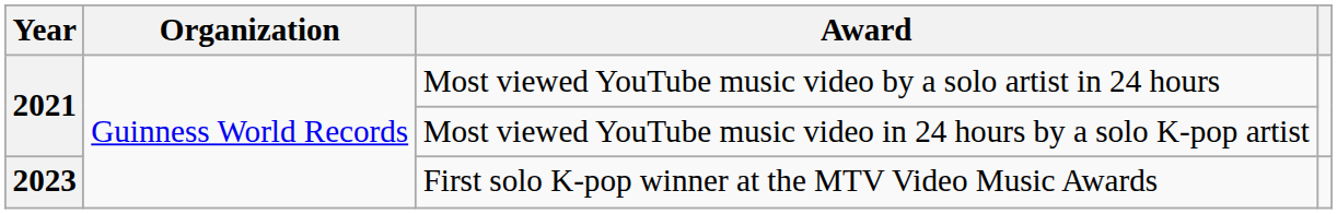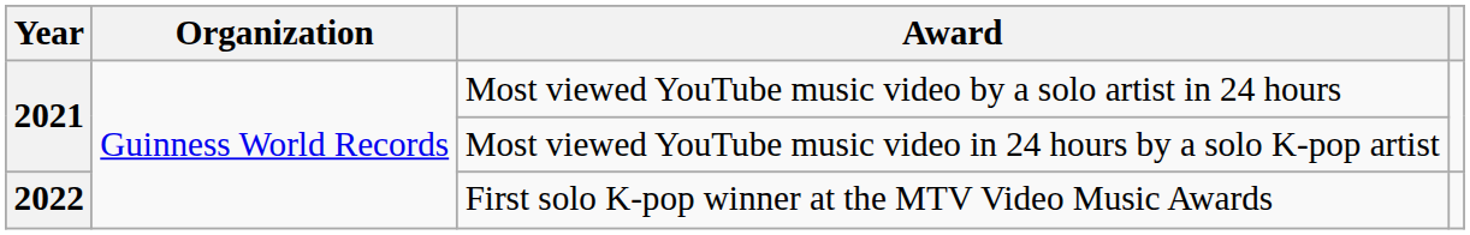First solo K-pop winner at the MTV Video Music Awards | Year: 2023 -> 2022
